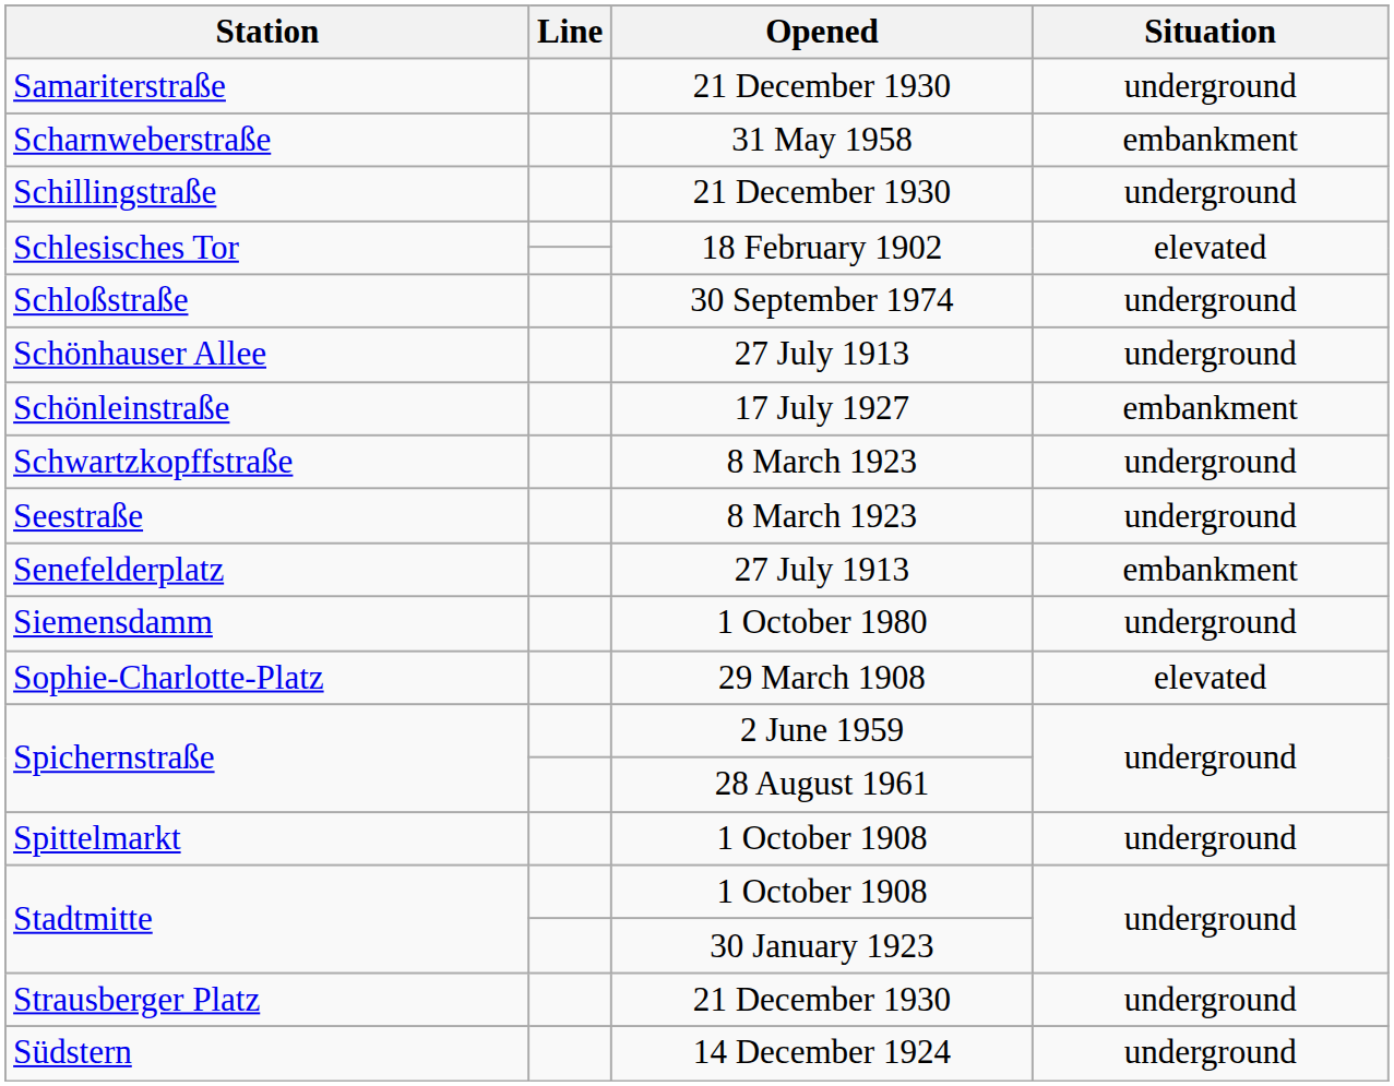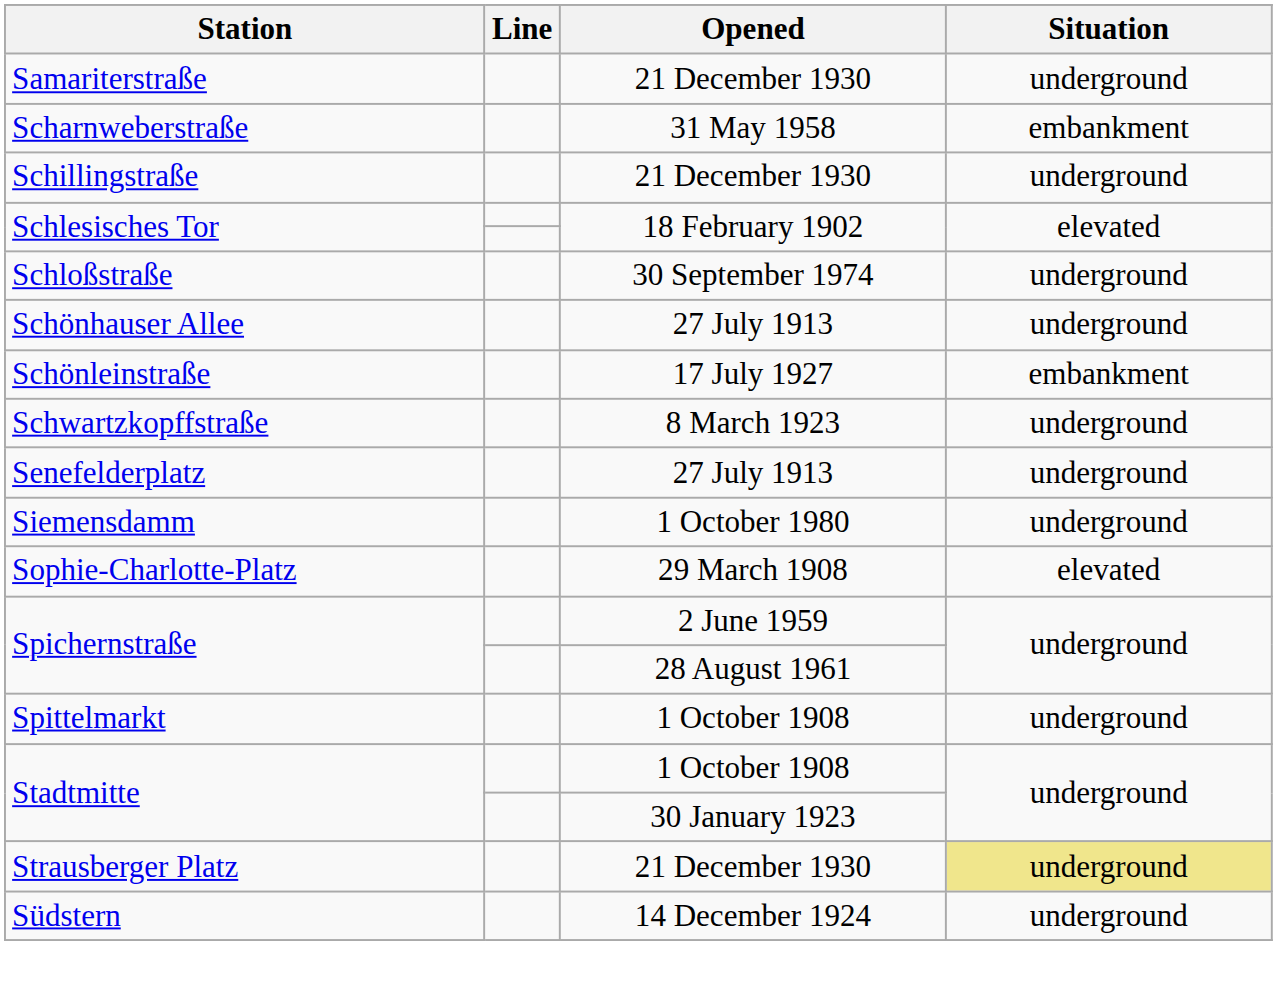- row: Seestraße | 8 March 1923 | underground
Senefelderplatz | Situation: embankment -> underground
Strausberger Platz | Situation: no background -> khaki background
